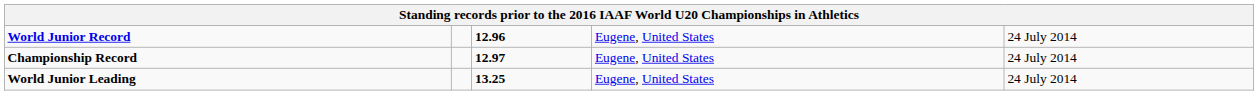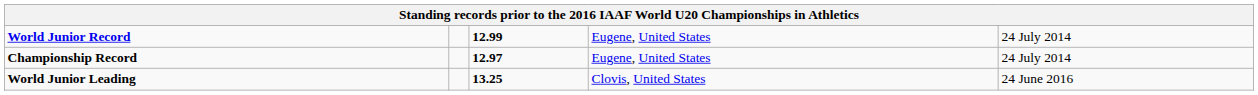World Junior Record | column 3: 12.96 -> 12.99
World Junior Leading | column 4: Eugene, United States -> Clovis, United States
World Junior Leading | column 5: 24 July 2014 -> 24 June 2016
